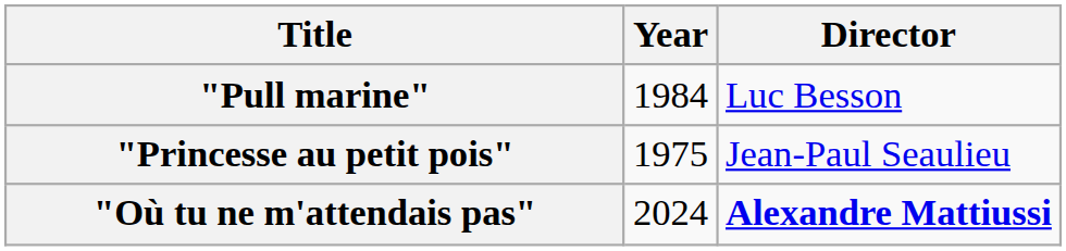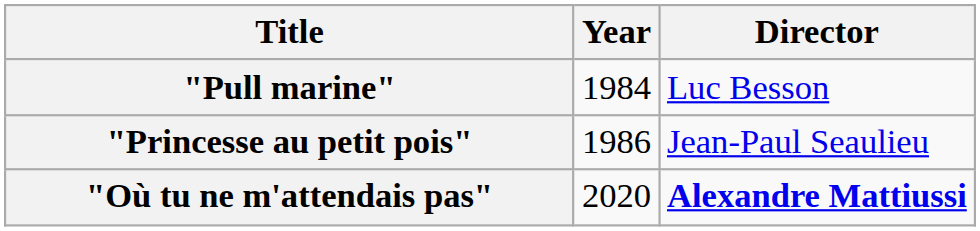"Princesse au petit pois" | Year: 1975 -> 1986
"Où tu ne m'attendais pas" | Year: 2024 -> 2020
